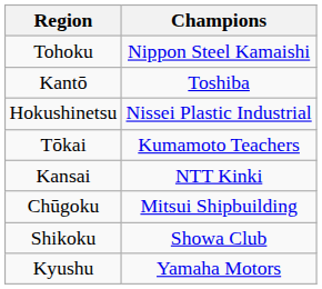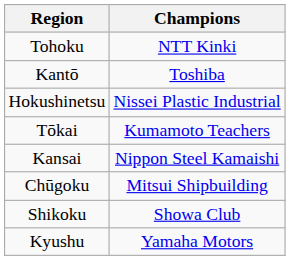Tohoku | Champions: Nippon Steel Kamaishi -> NTT Kinki
Kansai | Champions: NTT Kinki -> Nippon Steel Kamaishi
